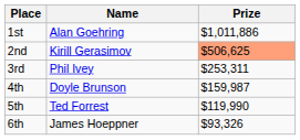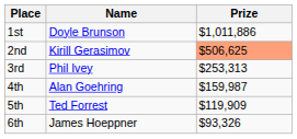1st | Name: Alan Goehring -> Doyle Brunson
3rd | Prize: $253,311 -> $253,313
4th | Name: Doyle Brunson -> Alan Goehring
5th | Prize: $119,990 -> $119,909
